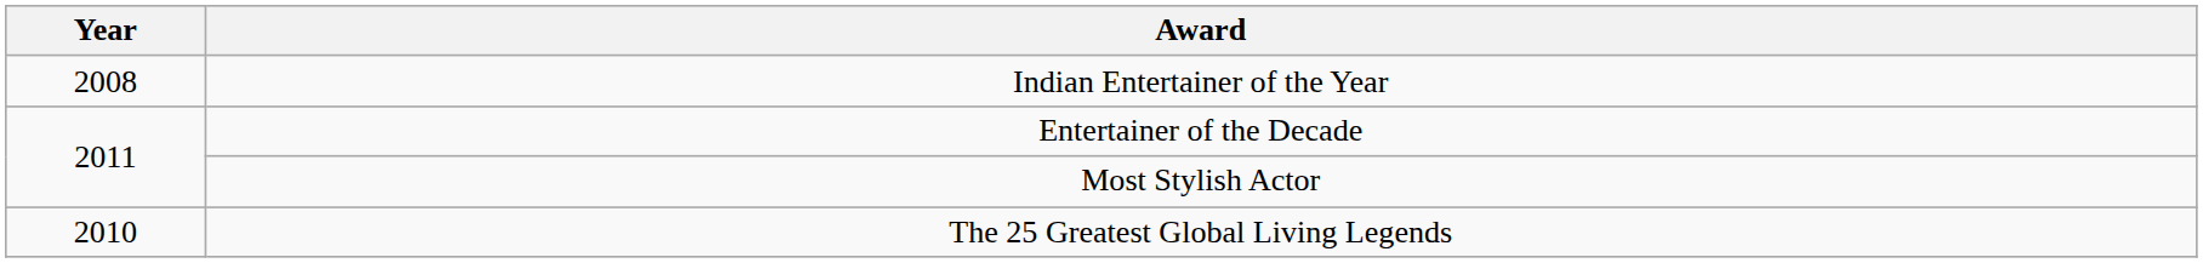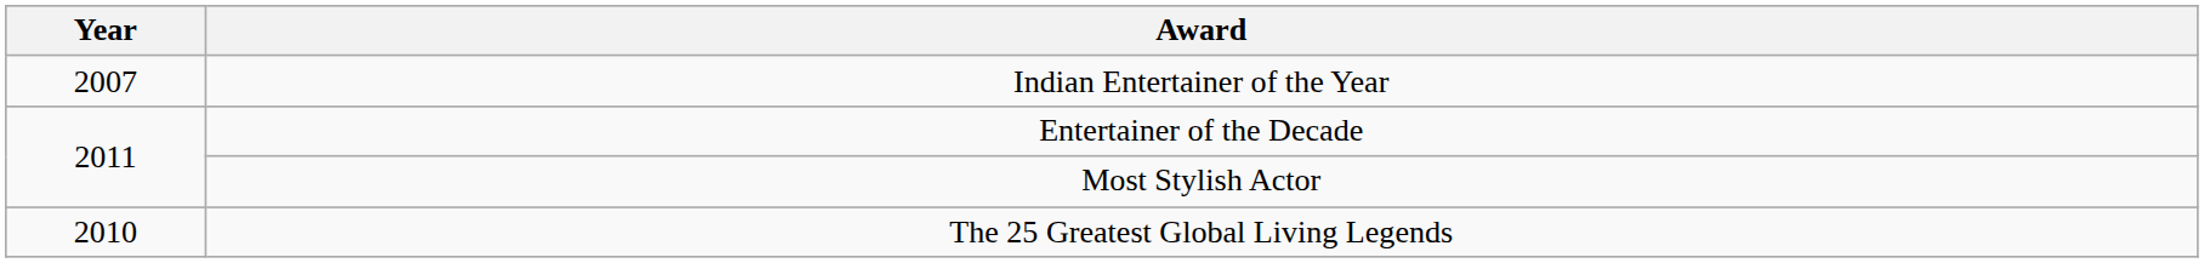Indian Entertainer of the Year | Year: 2008 -> 2007
